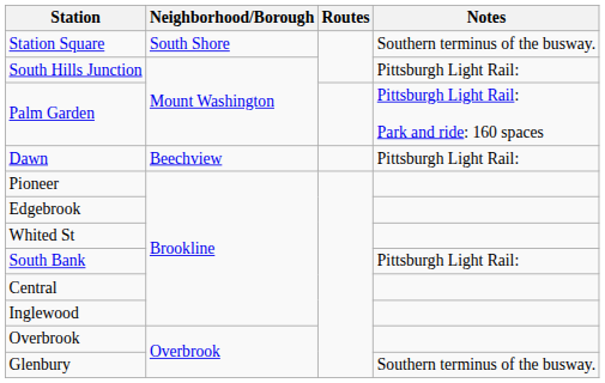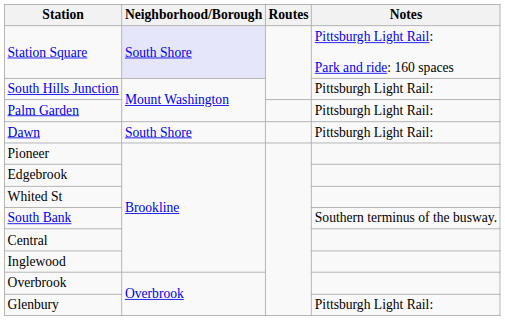Station Square | Neighborhood/Borough: no background -> lavender background
Station Square | Notes: Southern terminus of the busway. -> Pittsburgh Light Rail: Park and ride: 160 spaces
Palm Garden | Notes: Pittsburgh Light Rail: Park and ride: 160 spaces -> Pittsburgh Light Rail:
Dawn | Neighborhood/Borough: Beechview -> South Shore
South Bank | Notes: Pittsburgh Light Rail: -> Southern terminus of the busway.
Glenbury | Notes: Southern terminus of the busway. -> Pittsburgh Light Rail:
